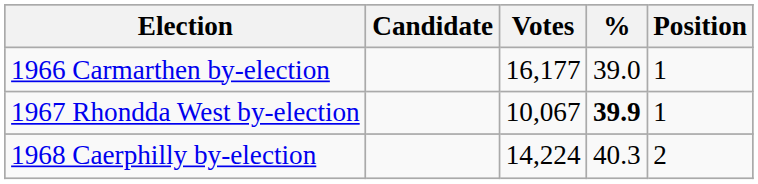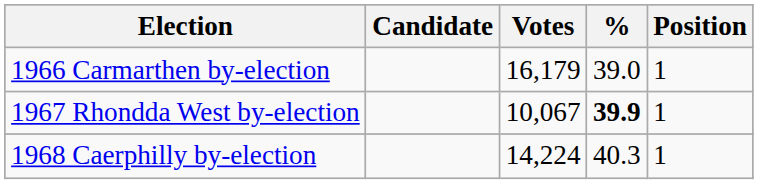1966 Carmarthen by-election | Votes: 16,177 -> 16,179
1968 Caerphilly by-election | Position: 2 -> 1
